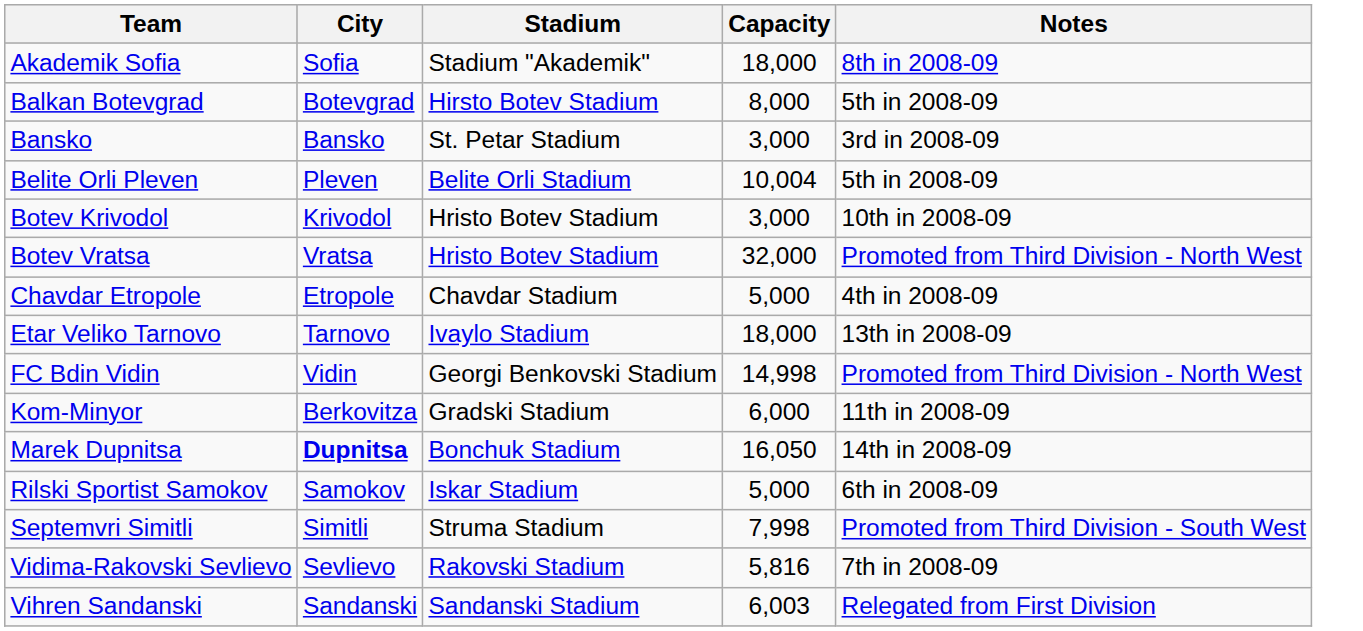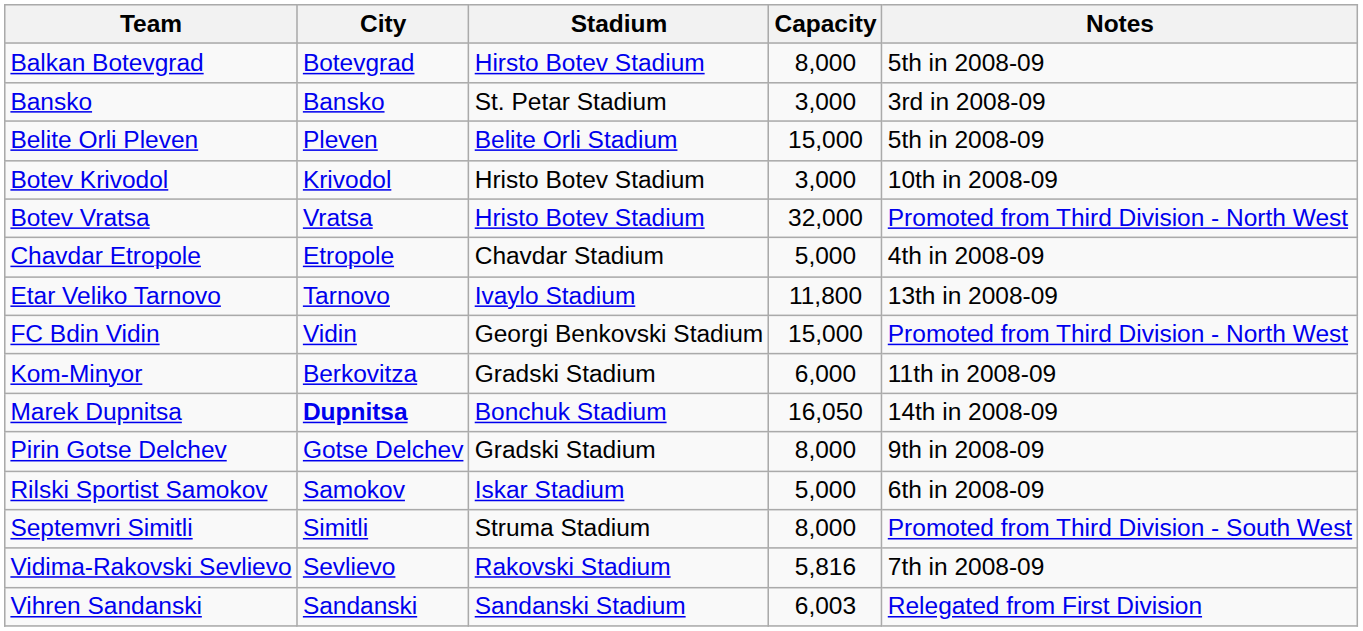- row: Akademik Sofia | Sofia | Stadium "Akademik" | 18,000 | 8th in 2008-09
Belite Orli Pleven | Capacity: 10,004 -> 15,000
Etar Veliko Tarnovo | Capacity: 18,000 -> 11,800
FC Bdin Vidin | Capacity: 14,998 -> 15,000
+ row: Pirin Gotse Delchev | Gotse Delchev | Gradski Stadium | 8,000 | 9th in 2008-09
Septemvri Simitli | Capacity: 7,998 -> 8,000
